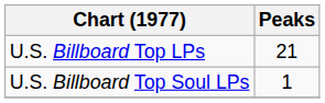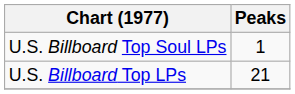rows swapped: U.S. Billboard Top LPs <-> U.S. Billboard Top Soul LPs
